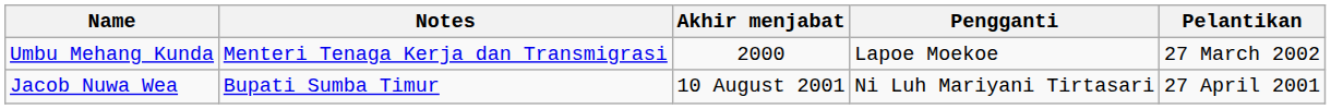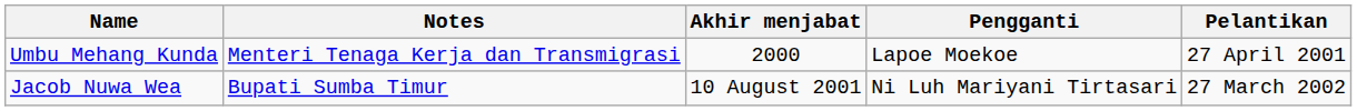Umbu Mehang Kunda | Pelantikan: 27 March 2002 -> 27 April 2001
Jacob Nuwa Wea | Pelantikan: 27 April 2001 -> 27 March 2002
